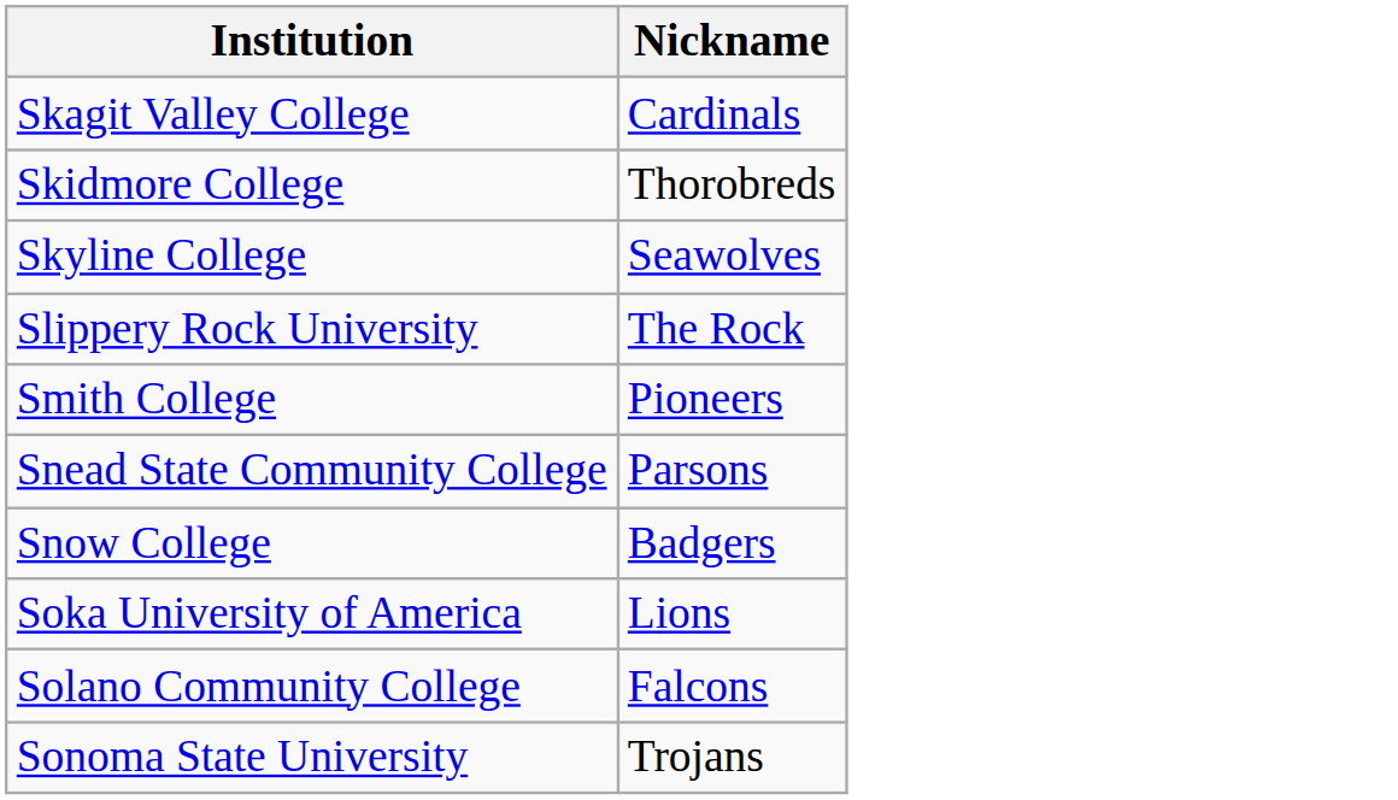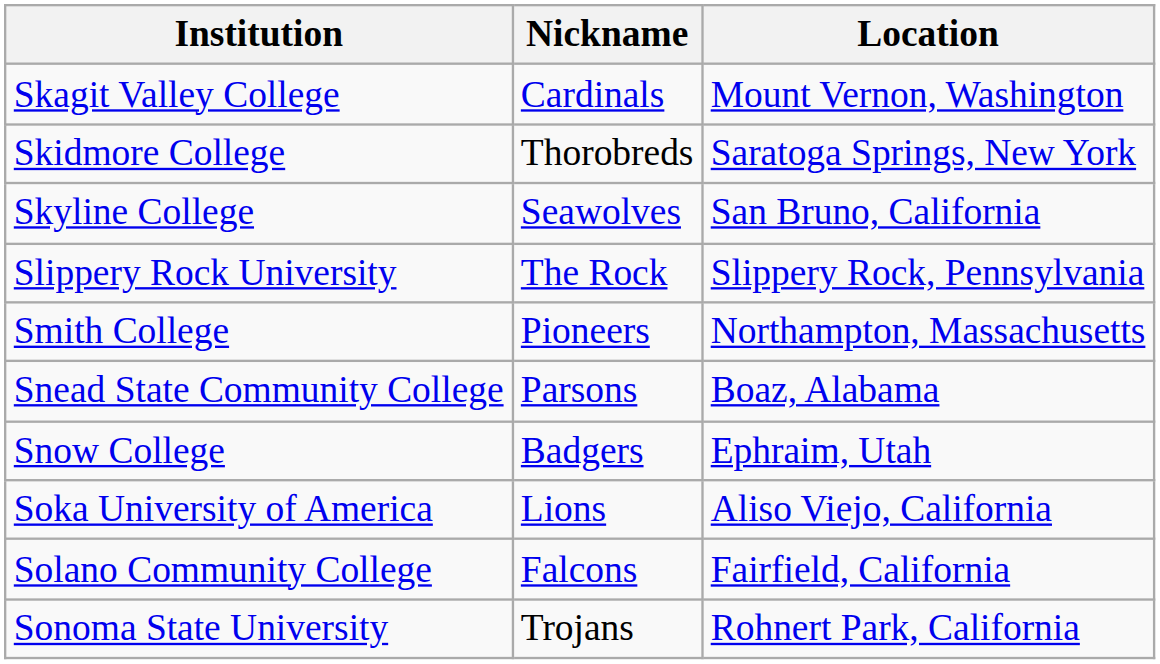+ column: Location | Mount Vernon, Washington | Saratoga Springs, New York | San Bruno, California | Slippery Rock, Pennsylvania | Northampton, Massachusetts | Boaz, Alabama | Ephraim, Utah | Aliso Viejo, California | Fairfield, California | Rohnert Park, California
